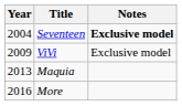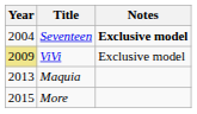ViVi | Year: no background -> khaki background
More | Year: 2016 -> 2015
